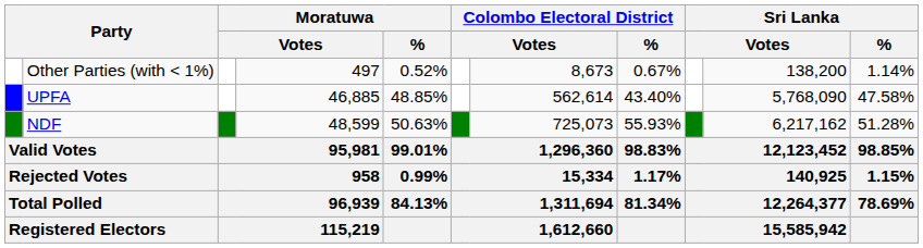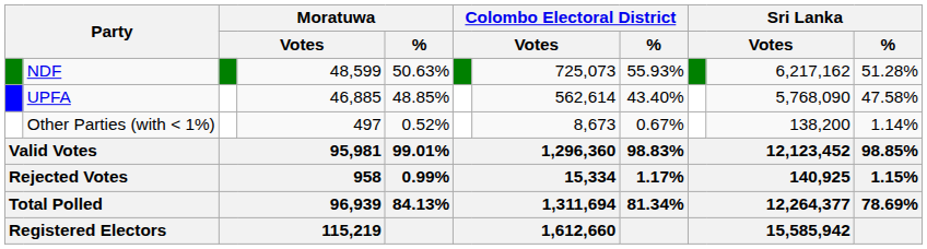rows swapped: NDF <-> Other Parties (with < 1%)
